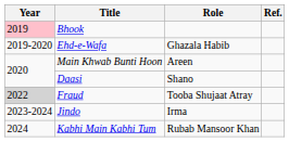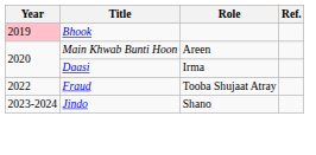- row: 2019-2020 | Ehd-e-Wafa | Ghazala Habib
Daasi | Role: Shano -> Irma
Fraud | Year: lightgrey background -> no background
Jindo | Role: Irma -> Shano
- row: 2024 | Kabhi Main Kabhi Tum | Rubab Mansoor Khan
